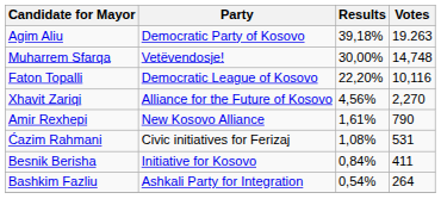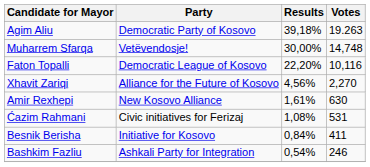Amir Rexhepi | Votes: 790 -> 630
Bashkim Fazliu | Votes: 264 -> 246
